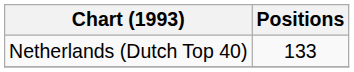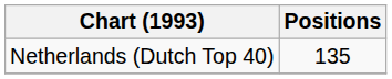Netherlands (Dutch Top 40) | Positions: 133 -> 135
